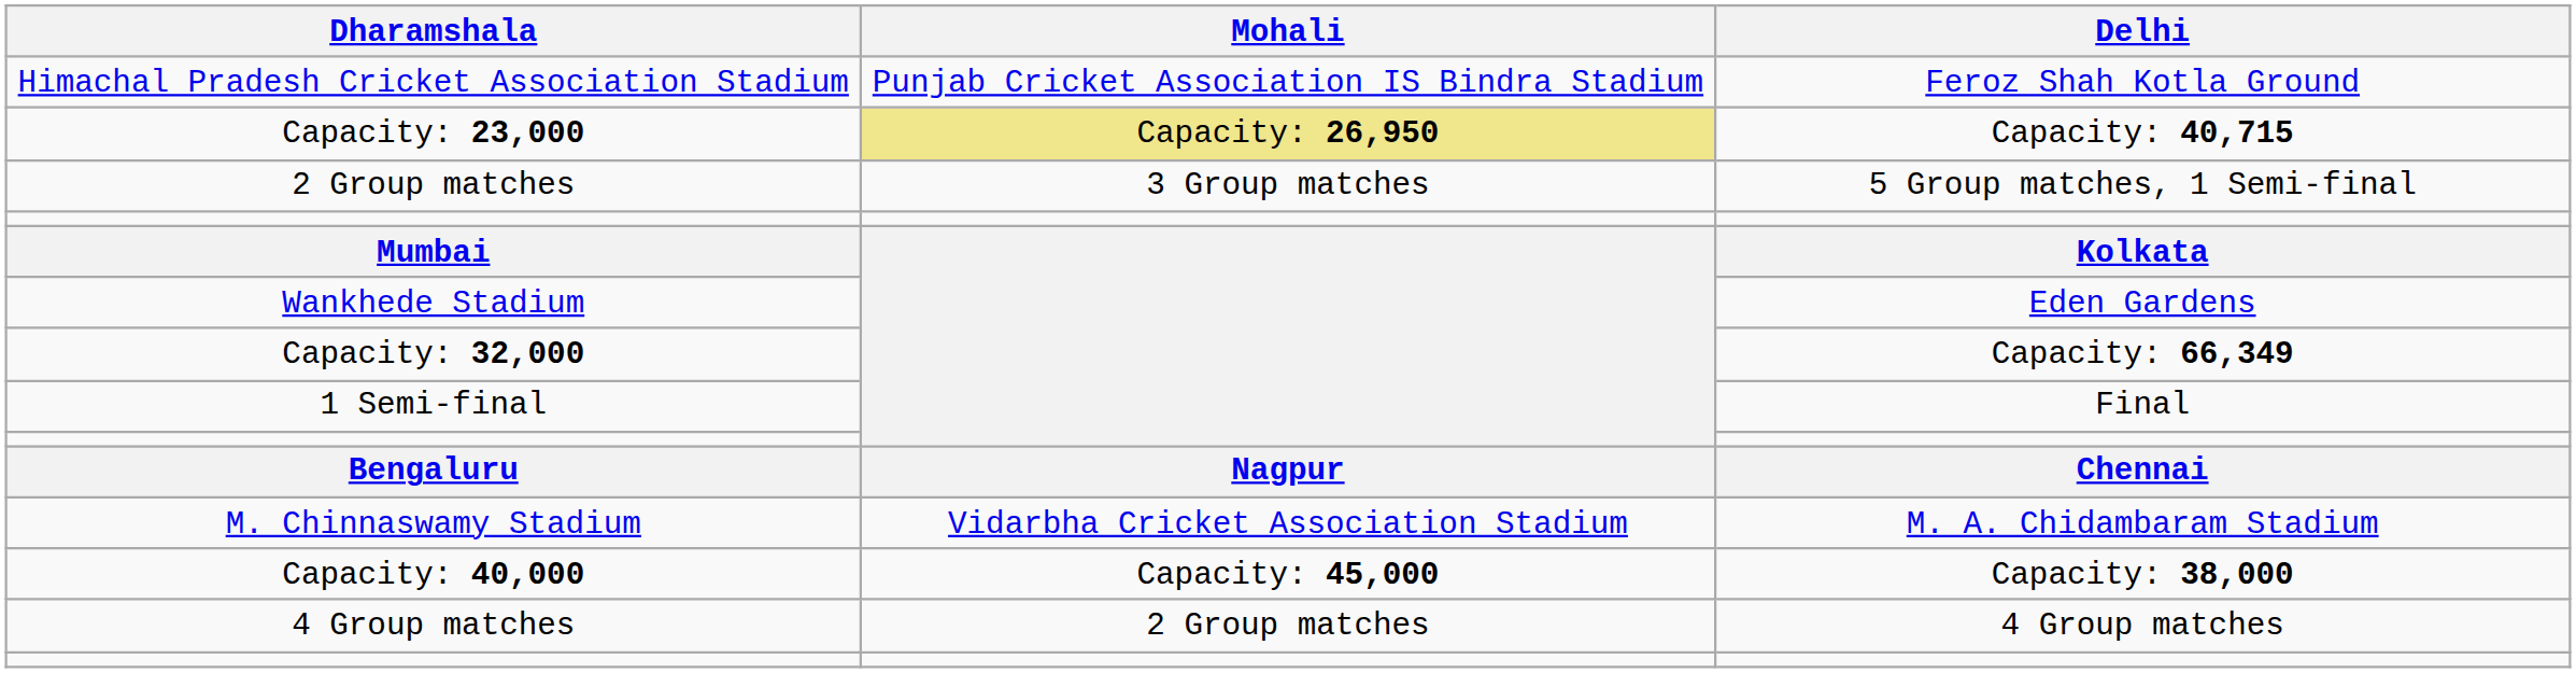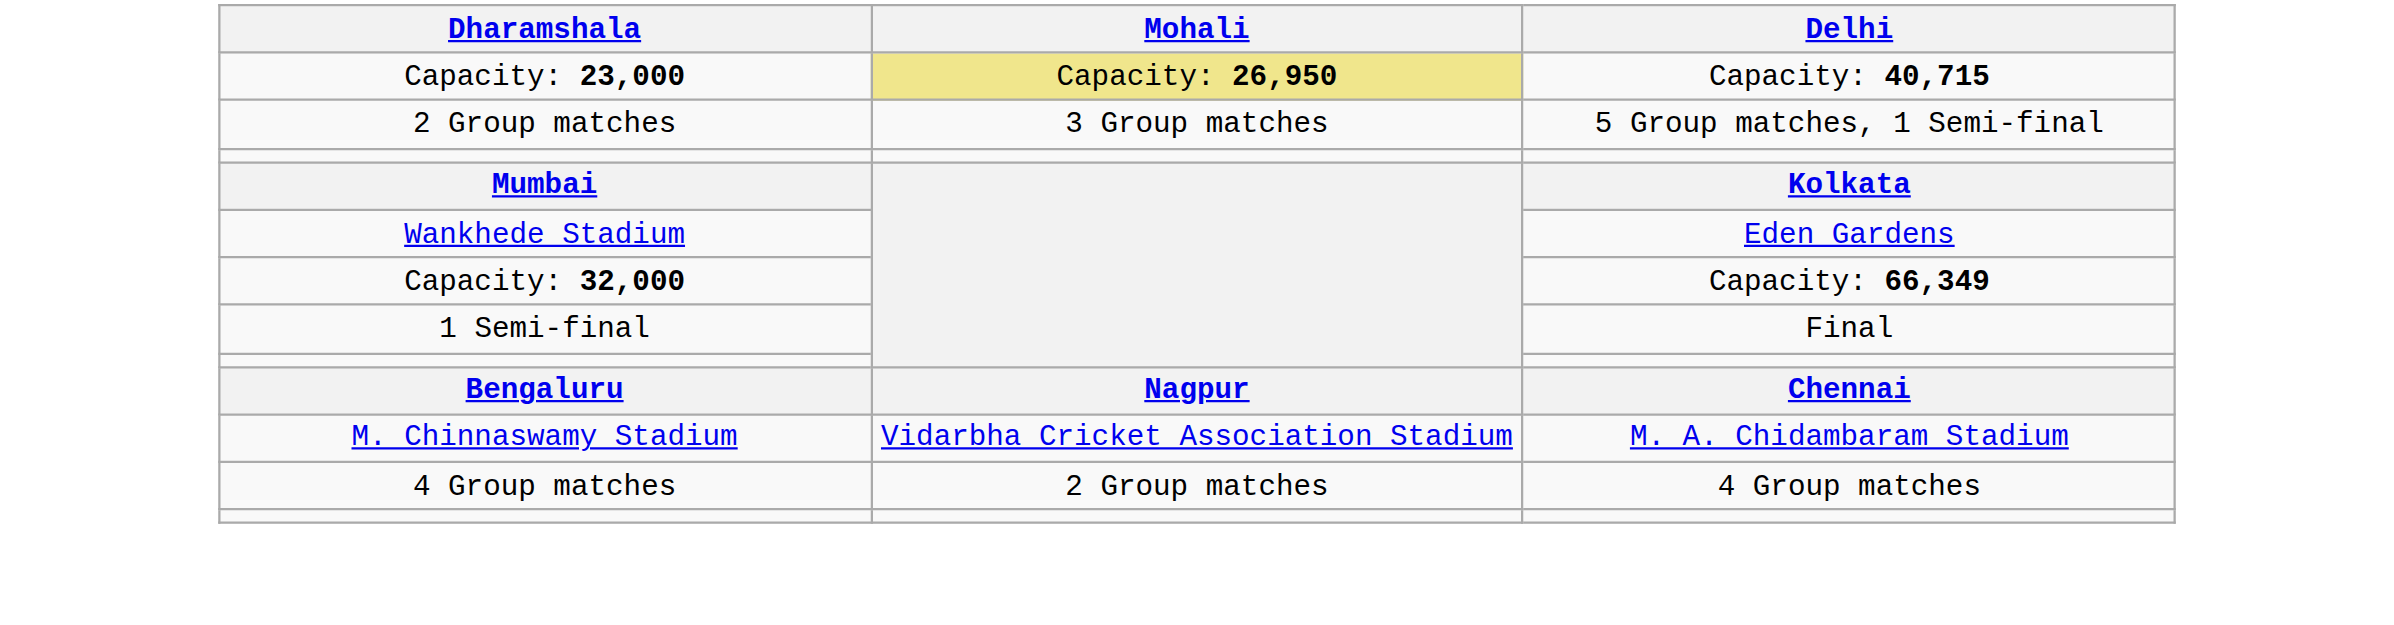- row: Himachal Pradesh Cricket Association Stadium | Punjab Cricket Association IS Bindra Stadium | Feroz Shah Kotla Ground
- row: Capacity: 40,000 | Capacity: 45,000 | Capacity: 38,000
